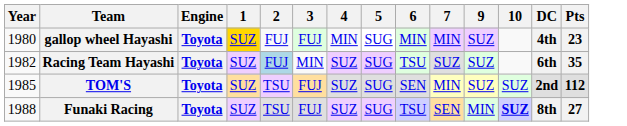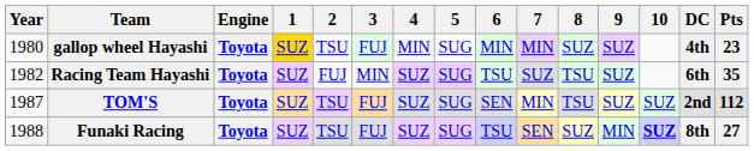+ column: 8 | SUZ | TSU | TSU | SUZ
gallop wheel Hayashi | 2: FUJ -> TSU
Racing Team Hayashi | 2: lightblue background -> no background
TOM'S | Year: 1985 -> 1987
